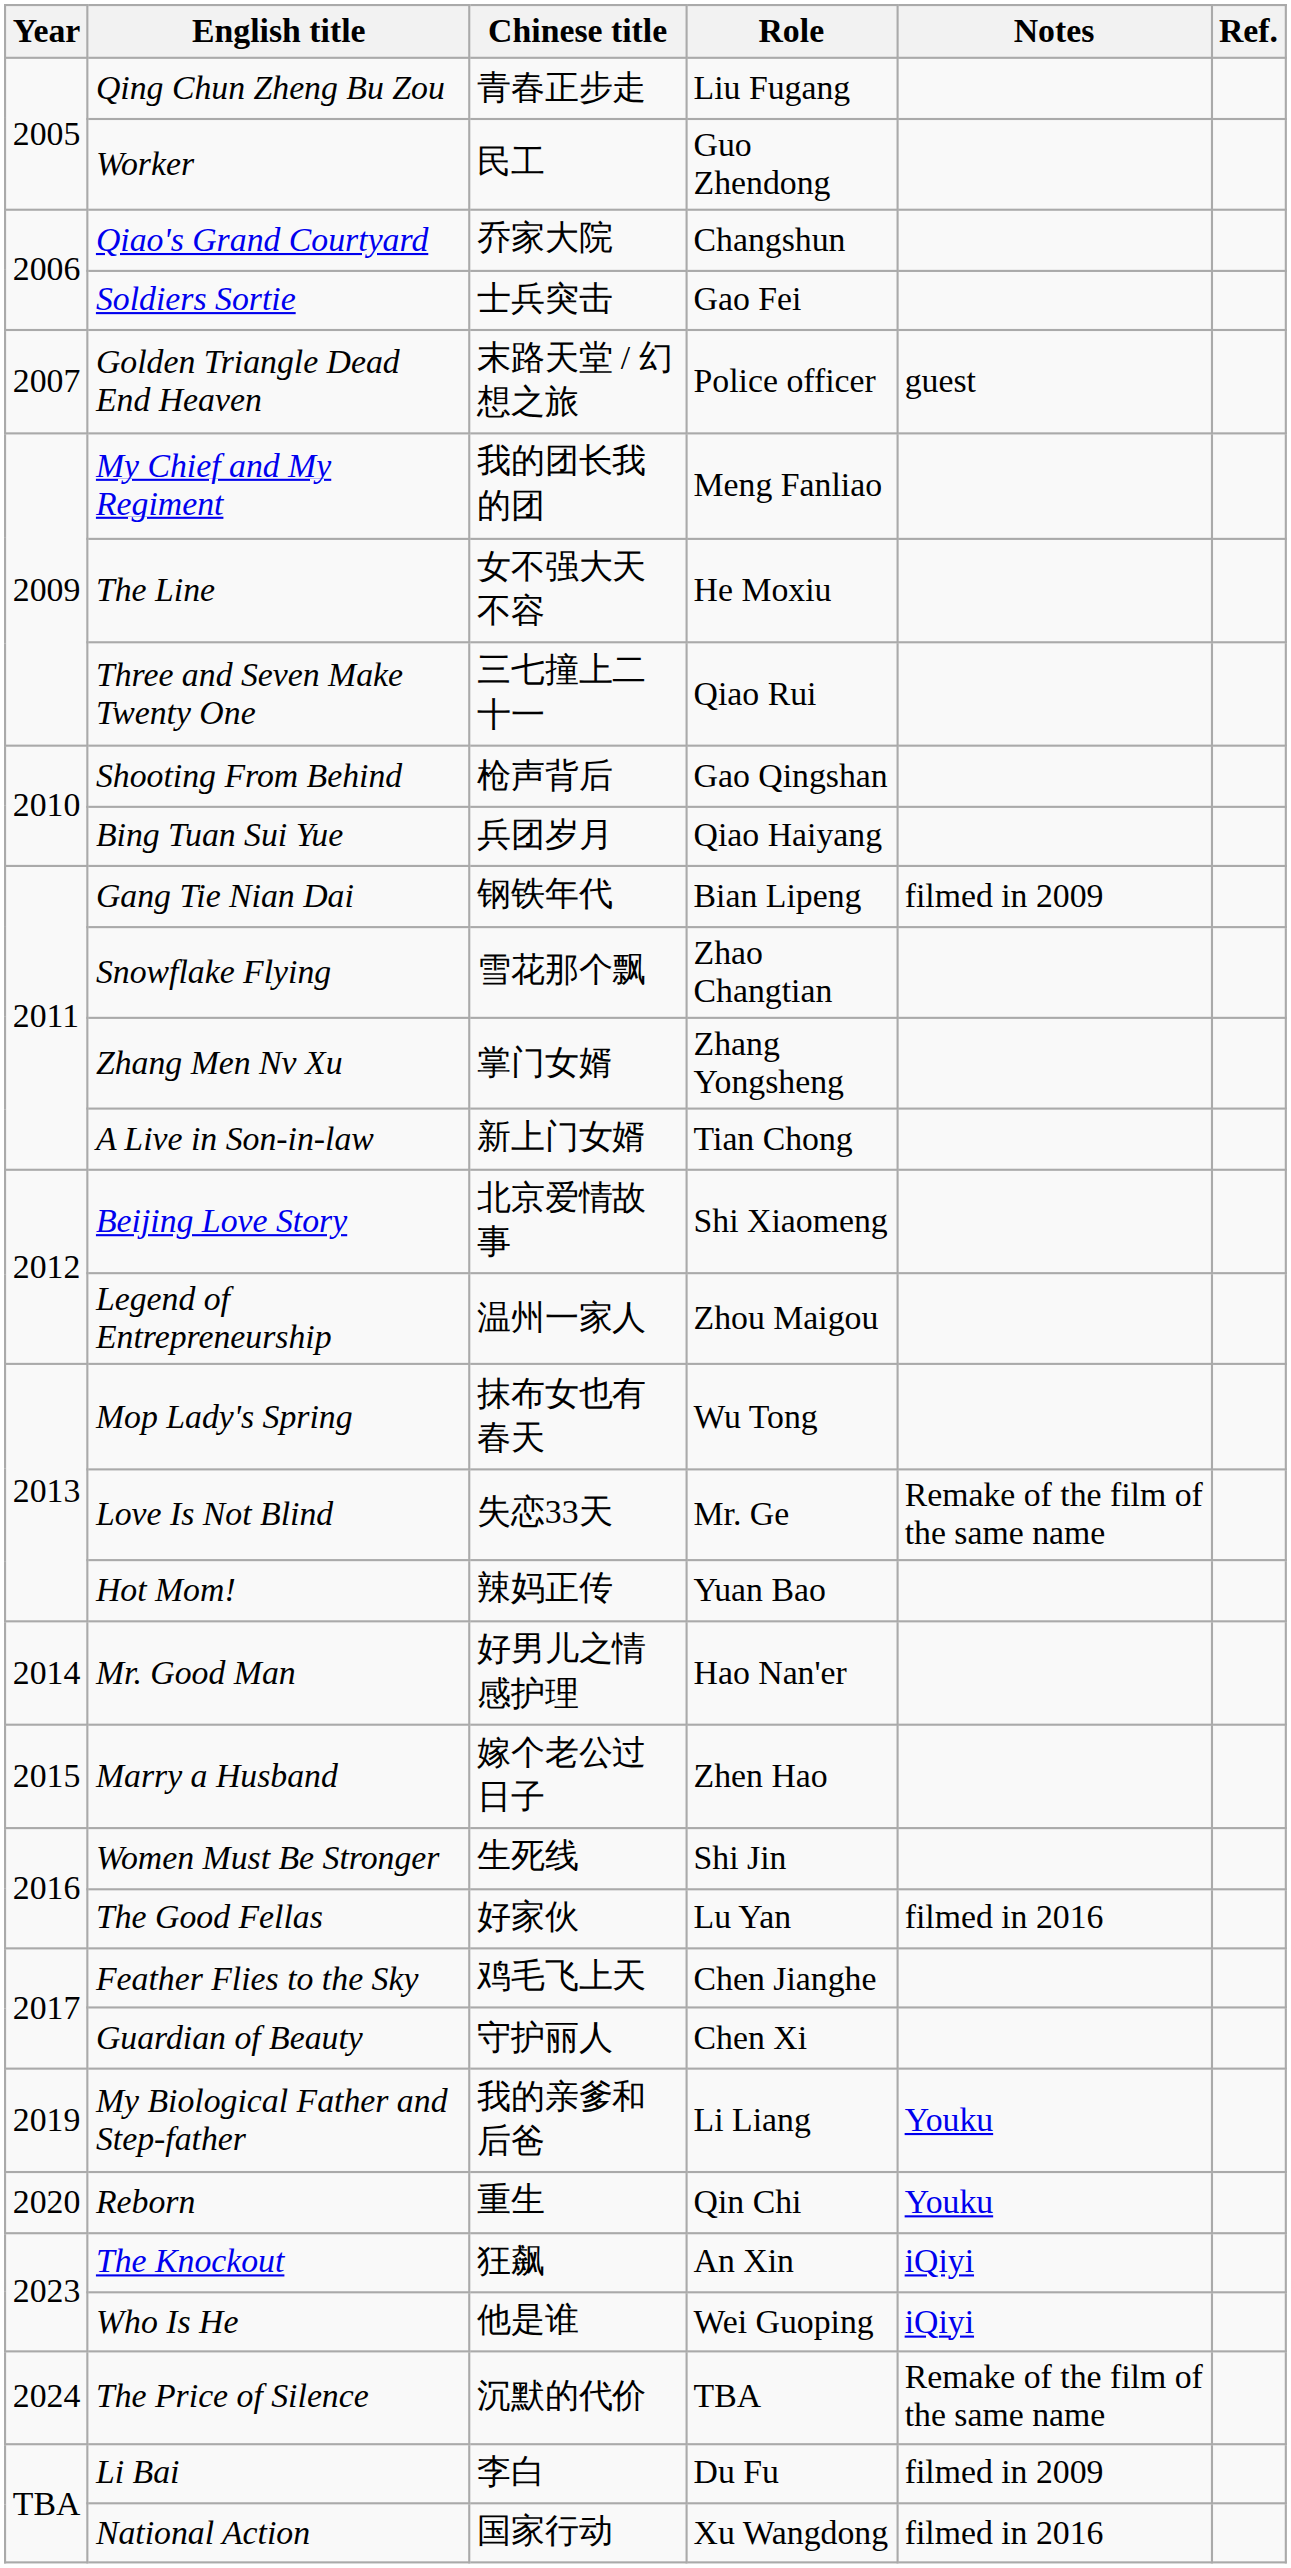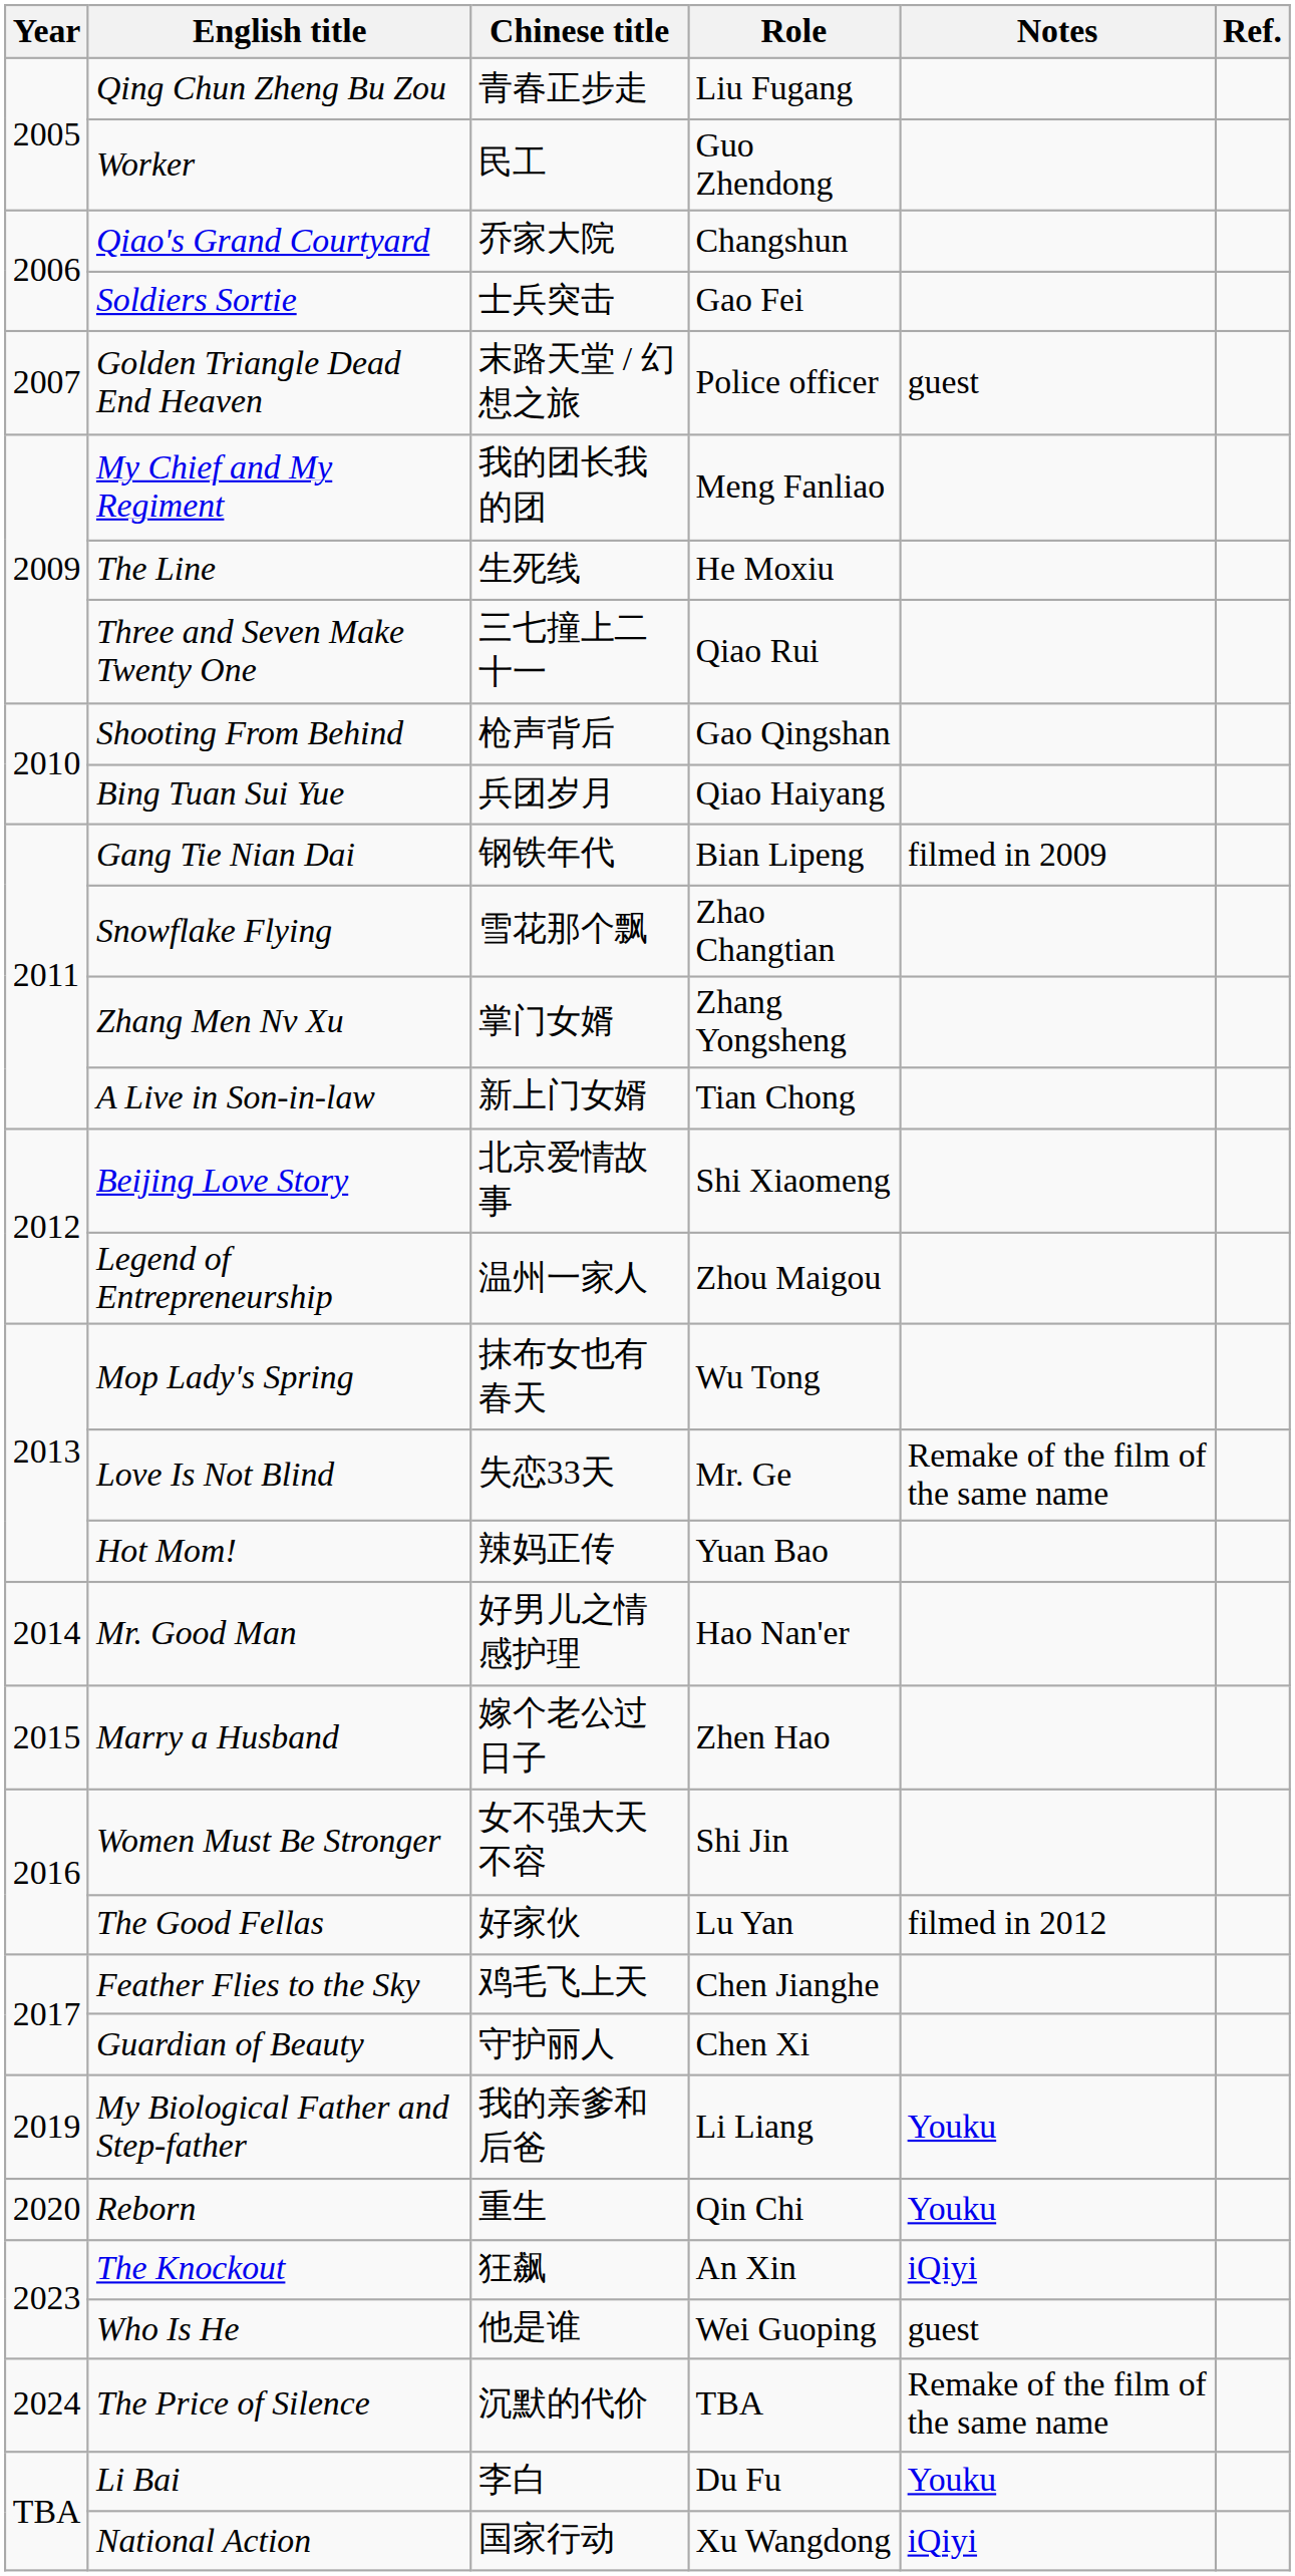The Line | Chinese title: 女不强大天不容 -> 生死线
Women Must Be Stronger | Chinese title: 生死线 -> 女不强大天不容
The Good Fellas | Notes: filmed in 2016 -> filmed in 2012
Who Is He | Notes: iQiyi -> guest
Li Bai | Notes: filmed in 2009 -> Youku
National Action | Notes: filmed in 2016 -> iQiyi
